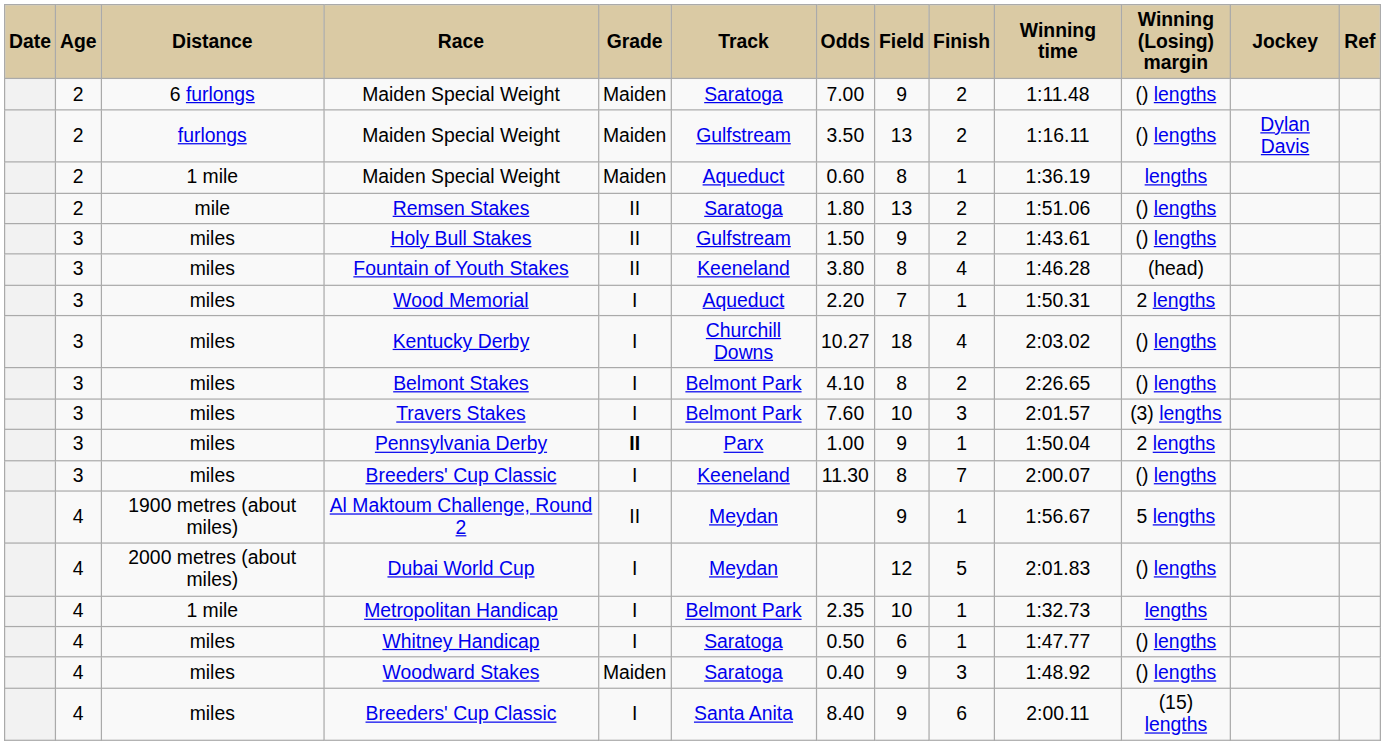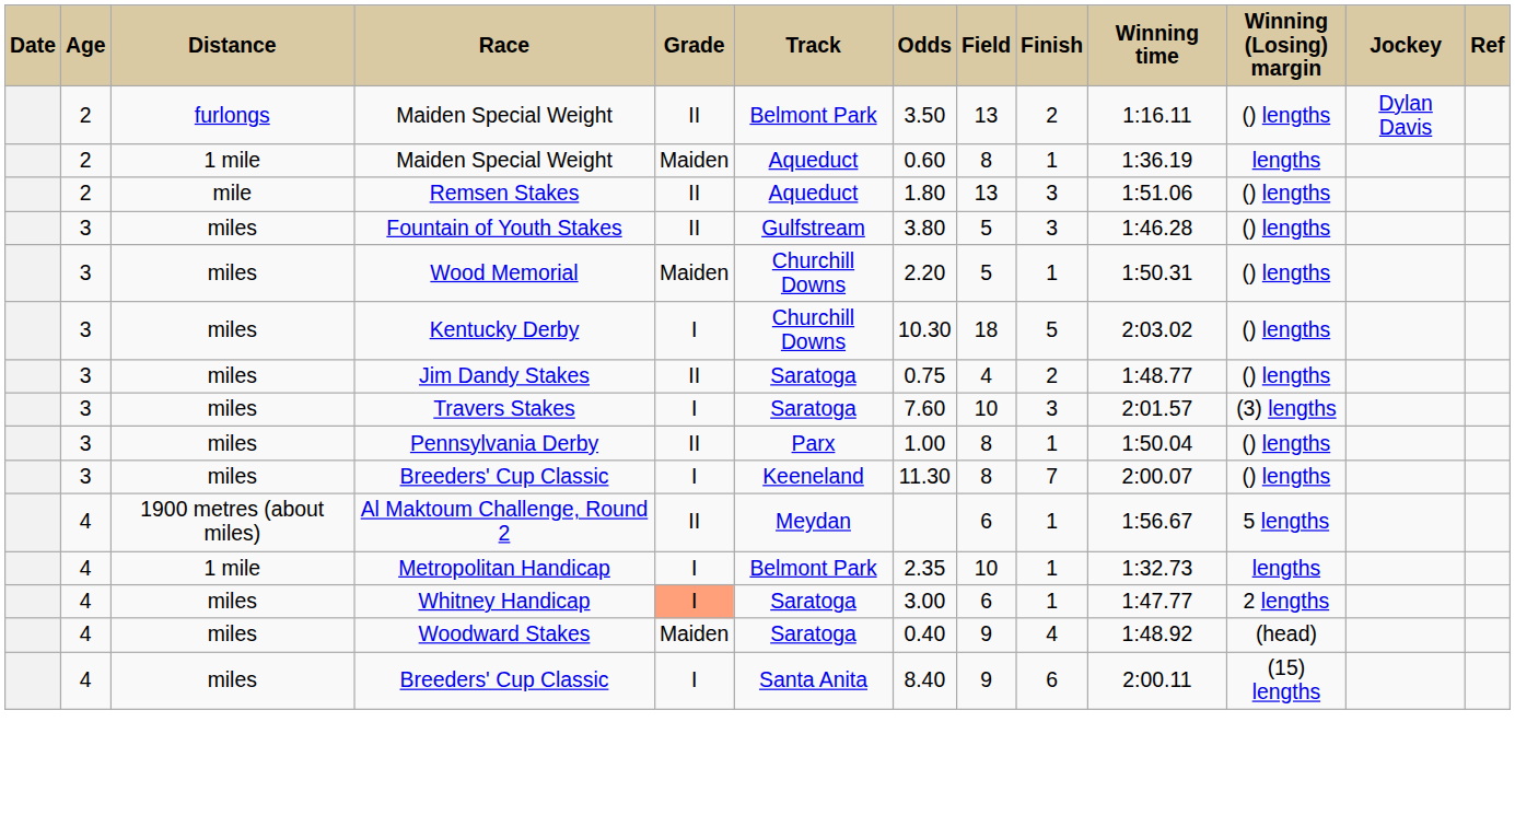- row: 2 | 6 furlongs | Maiden Special Weight | Maiden | Saratoga | 7.00 | 9 | 2 | 1:11.48 | () lengths
furlongs / Maiden Special Weight | Grade: Maiden -> II
furlongs / Maiden Special Weight | Track: Gulfstream -> Belmont Park
Remsen Stakes | Track: Saratoga -> Aqueduct
Remsen Stakes | Finish: 2 -> 3
- row: 3 | miles | Holy Bull Stakes | II | Gulfstream | 1.50 | 9 | 2 | 1:43.61 | () lengths
Fountain of Youth Stakes | Track: Keeneland -> Gulfstream
Fountain of Youth Stakes | Field: 8 -> 5
Fountain of Youth Stakes | Finish: 4 -> 3
Fountain of Youth Stakes | Winning (Losing) margin: (head) -> () lengths
Wood Memorial | Grade: I -> Maiden
Wood Memorial | Track: Aqueduct -> Churchill Downs
Wood Memorial | Field: 7 -> 5
Wood Memorial | Winning (Losing) margin: 2 lengths -> () lengths
Kentucky Derby | Odds: 10.27 -> 10.30
Kentucky Derby | Finish: 4 -> 5
- row: 3 | miles | Belmont Stakes | I | Belmont Park | 4.10 | 8 | 2 | 2:26.65 | () lengths
+ row: 3 | miles | Jim Dandy Stakes | II | Saratoga | 0.75 | 4 | 2 | 1:48.77 | () lengths
Travers Stakes | Track: Belmont Park -> Saratoga
Pennsylvania Derby | Grade: bold -> normal
Pennsylvania Derby | Field: 9 -> 8
Pennsylvania Derby | Winning (Losing) margin: 2 lengths -> () lengths
Al Maktoum Challenge, Round 2 | Field: 9 -> 6
- row: 4 | 2000 metres (about miles) | Dubai World Cup | I | Meydan | 12 | 5 | 2:01.83 | () lengths
Whitney Handicap | Grade: no background -> lightsalmon background
Whitney Handicap | Odds: 0.50 -> 3.00
Whitney Handicap | Winning (Losing) margin: () lengths -> 2 lengths
Woodward Stakes | Finish: 3 -> 4
Woodward Stakes | Winning (Losing) margin: () lengths -> (head)
